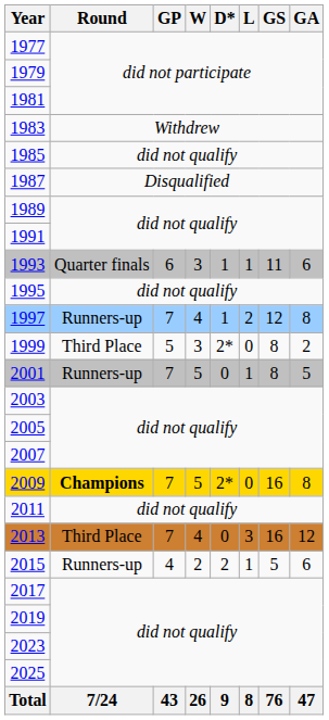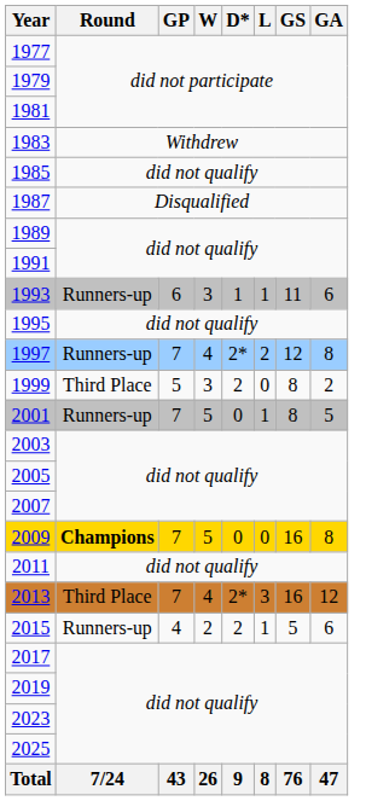1993 | Round: Quarter finals -> Runners-up
1997 | D*: 1 -> 2*
1999 | D*: 2* -> 2
2009 | D*: 2* -> 0
2013 | D*: 0 -> 2*
